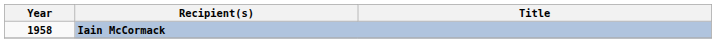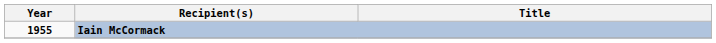Iain McCormack | Year: 1958 -> 1955
